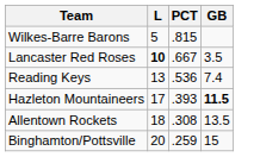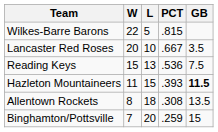+ column: W | 22 | 20 | 15 | 11 | 8 | 7
Lancaster Red Roses | L: bold -> normal
Reading Keys | GB: 7.4 -> 7.5
Hazleton Mountaineers | L: 17 -> 15
